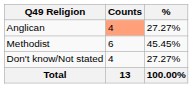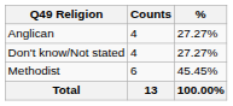Anglican | Counts: lightsalmon background -> no background
rows swapped: Methodist <-> Don't know/Not stated
